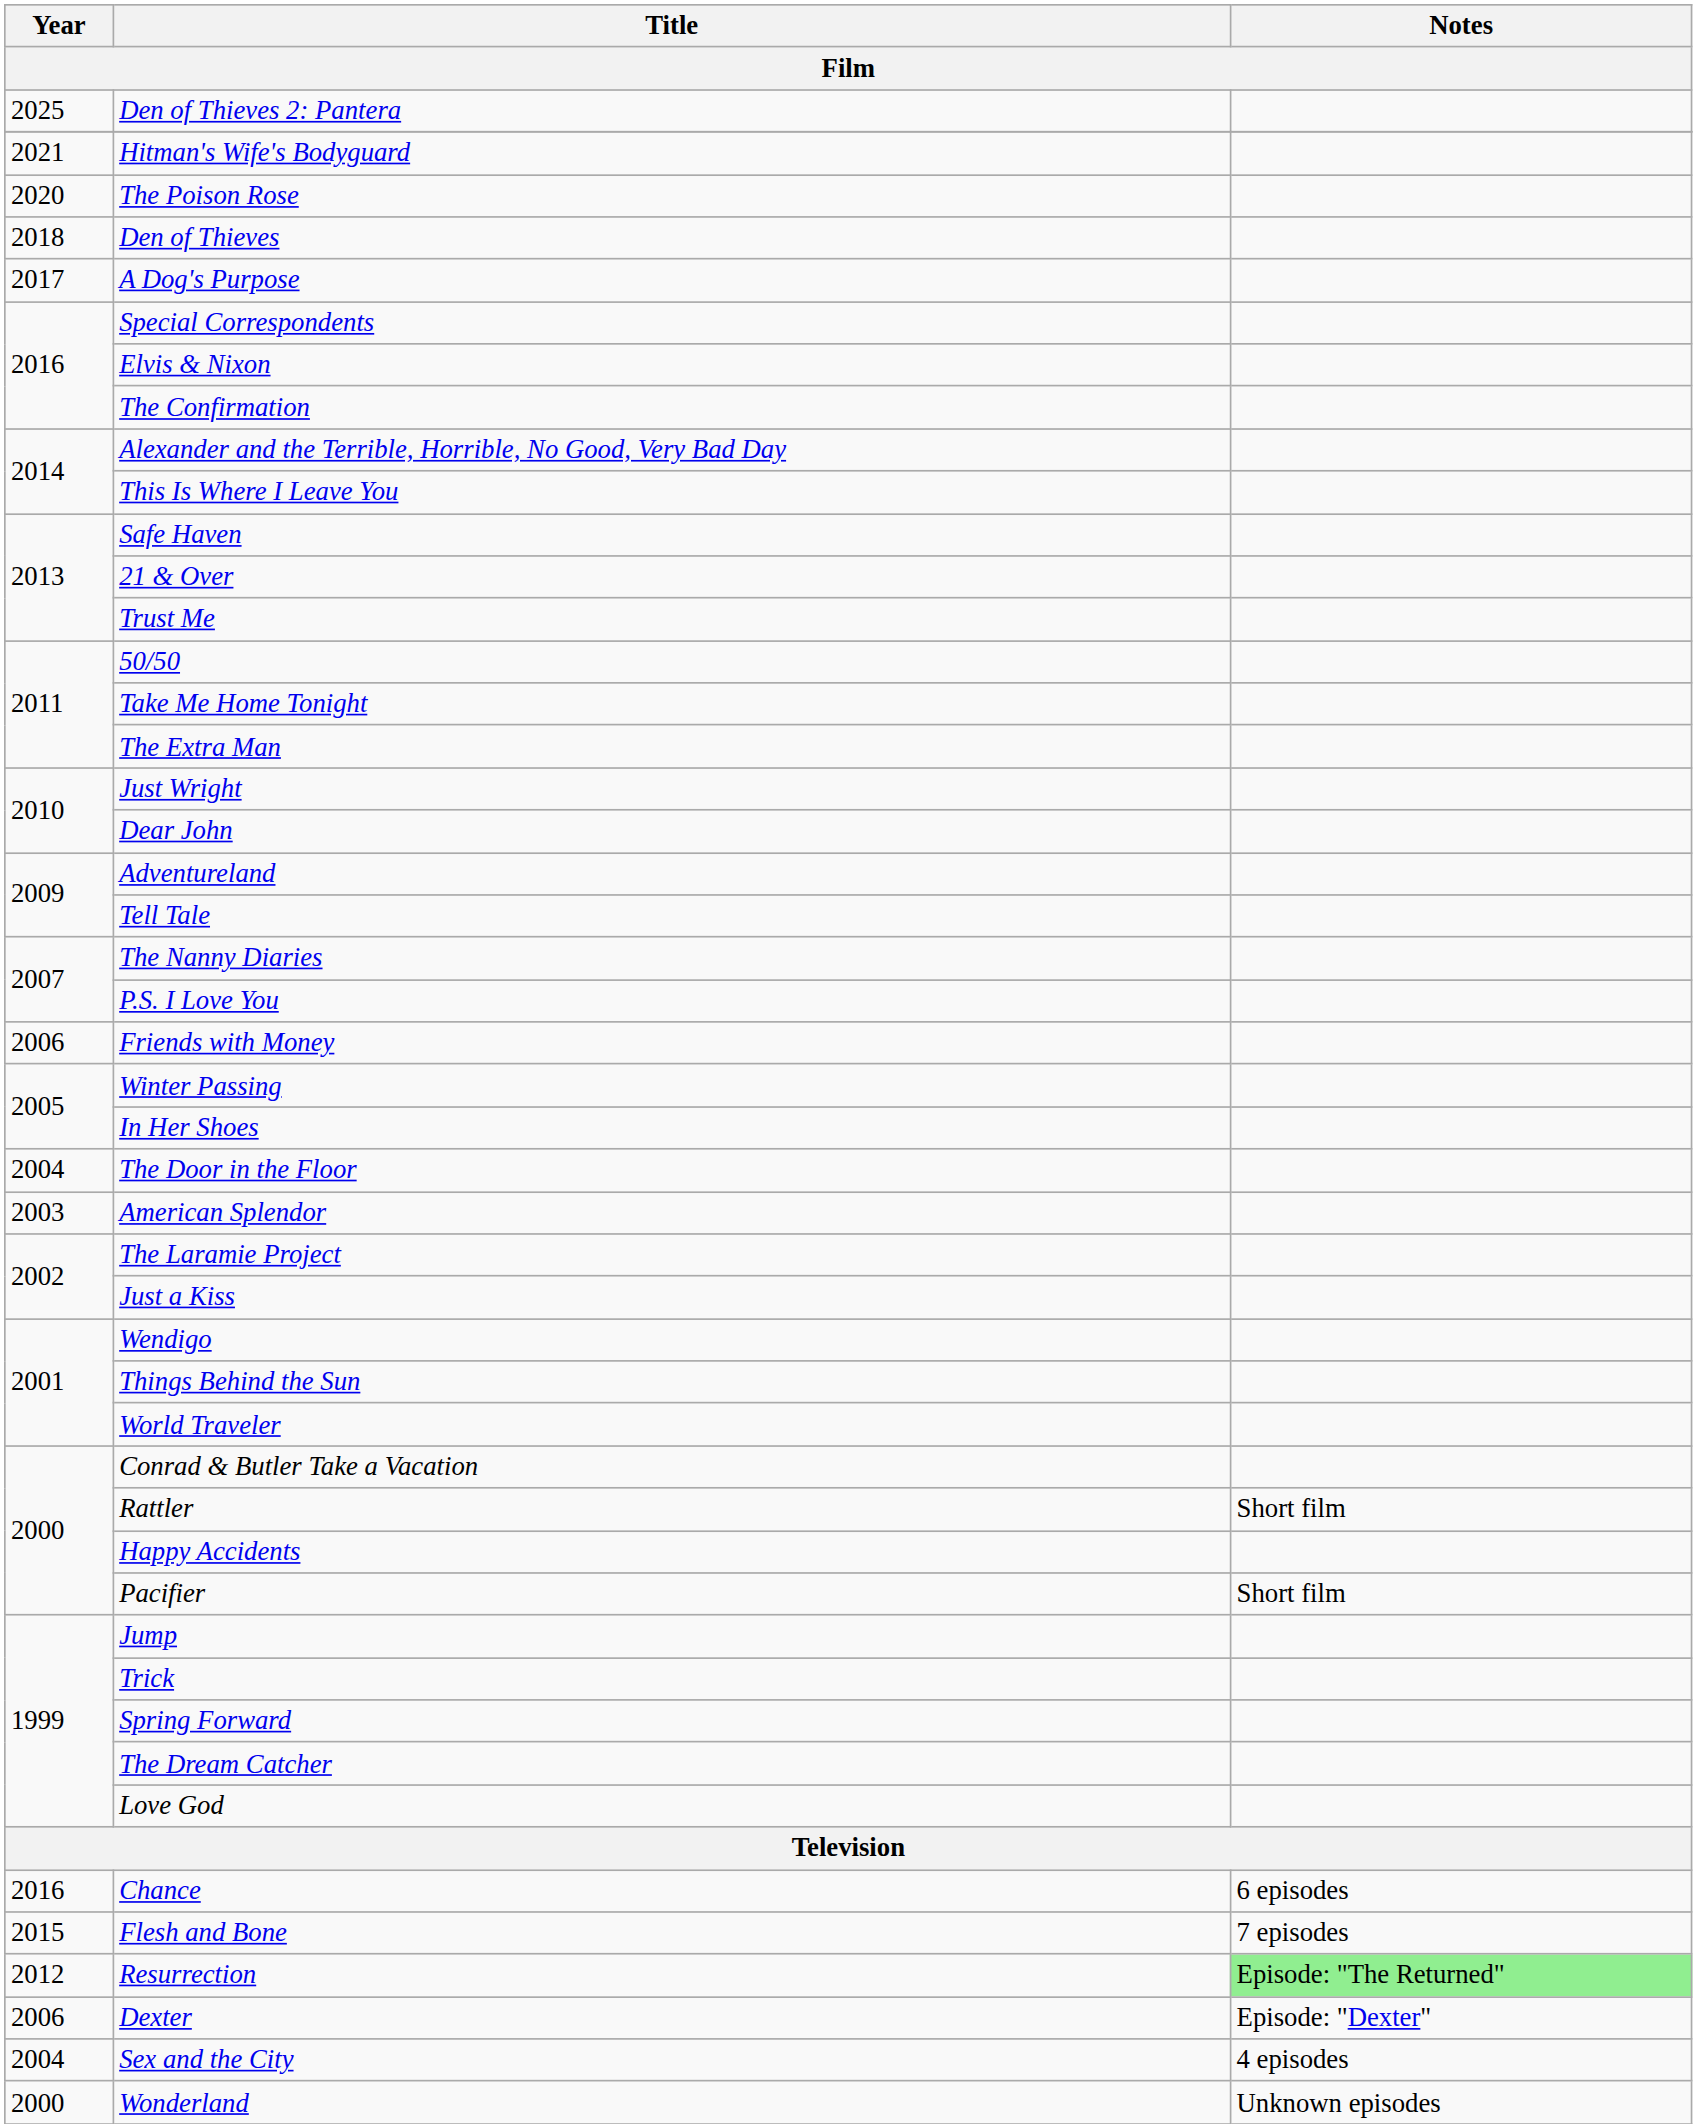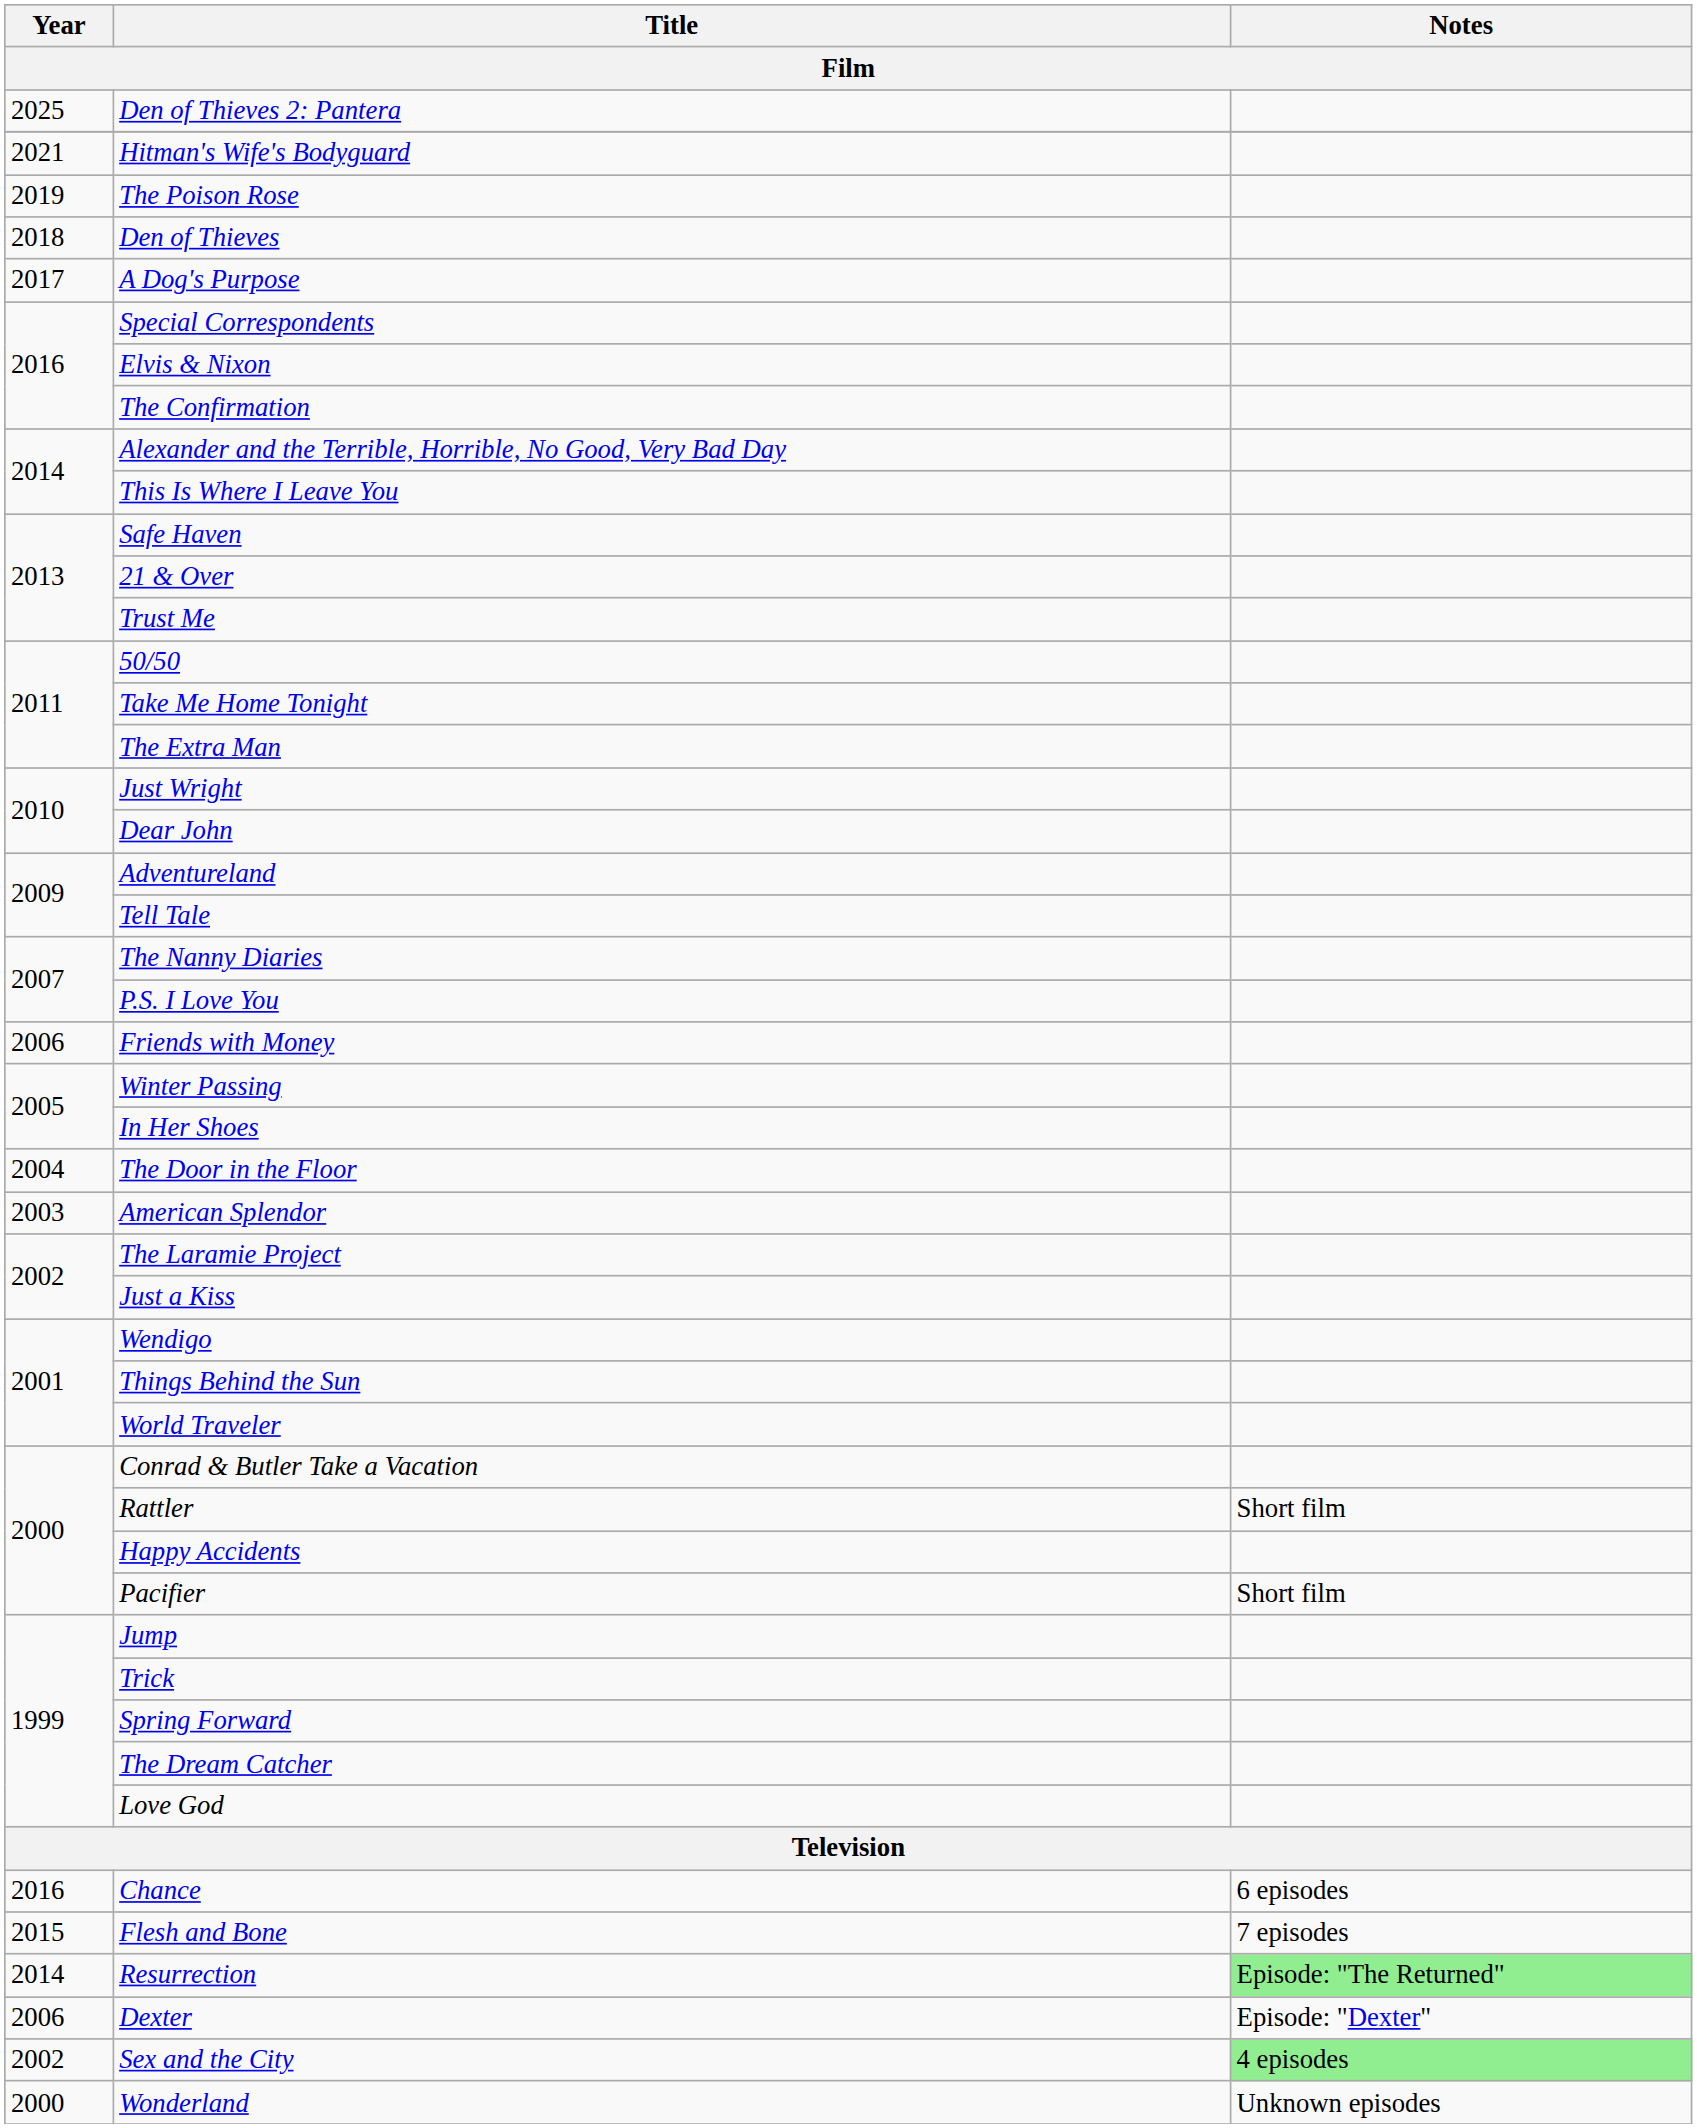The Poison Rose | Year: 2020 -> 2019
Resurrection | Year: 2012 -> 2014
Sex and the City | Year: 2004 -> 2002
Sex and the City | Notes: no background -> lightgreen background
